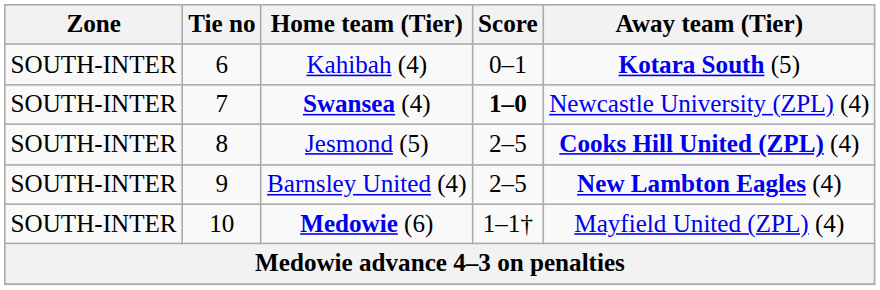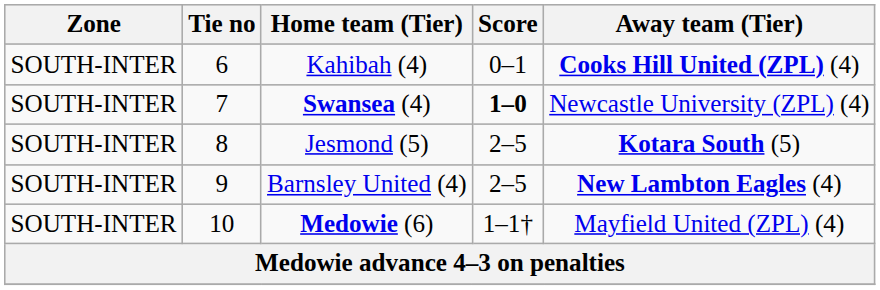Kahibah (4) | Away team (Tier): Kotara South (5) -> Cooks Hill United (ZPL) (4)
Jesmond (5) | Away team (Tier): Cooks Hill United (ZPL) (4) -> Kotara South (5)
